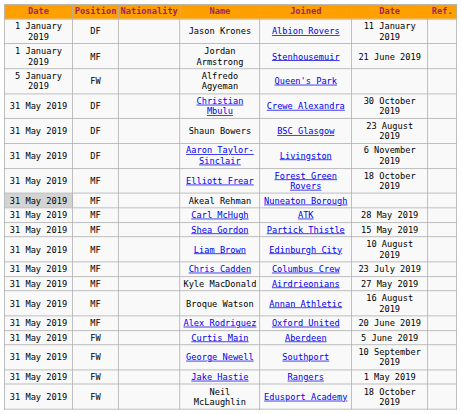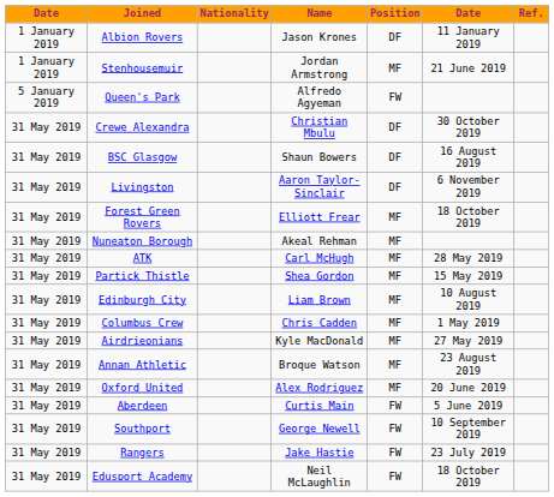columns swapped: Position <-> Joined
Shaun Bowers | column 6: 23 August 2019 -> 16 August 2019
Akeal Rehman | column 1: lightgrey background -> no background
Chris Cadden | column 6: 23 July 2019 -> 1 May 2019
Broque Watson | column 6: 16 August 2019 -> 23 August 2019
Jake Hastie | column 6: 1 May 2019 -> 23 July 2019
